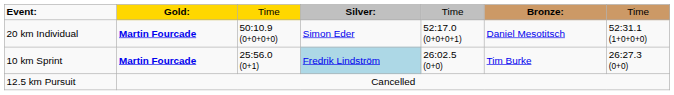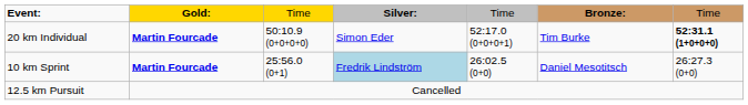20 km Individual | column 6: Daniel Mesotitsch -> Tim Burke
20 km Individual | column 7: normal -> bold
10 km Sprint | column 6: Tim Burke -> Daniel Mesotitsch
